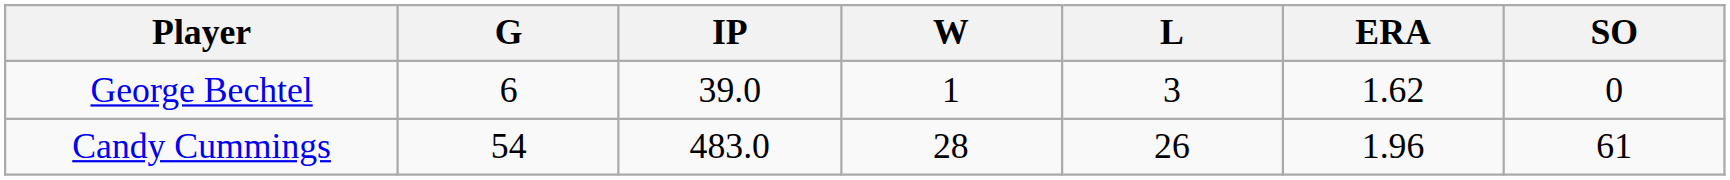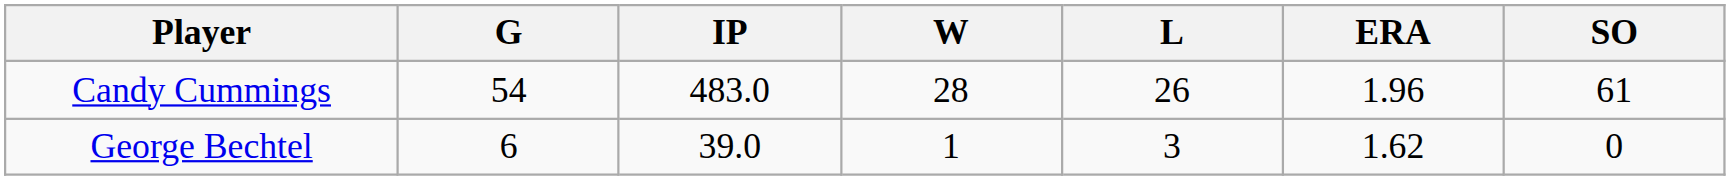rows swapped: Candy Cummings <-> George Bechtel
